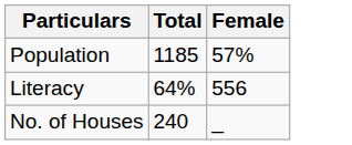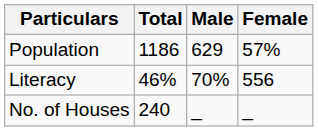+ column: Male | 629 | 70% | _
Population | Total: 1185 -> 1186
Literacy | Total: 64% -> 46%
